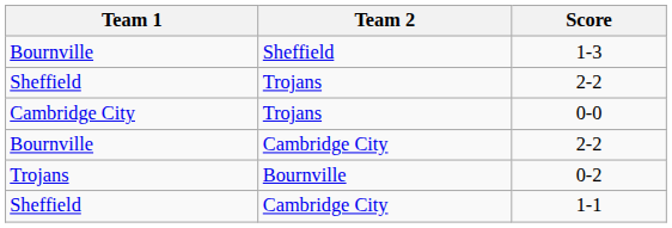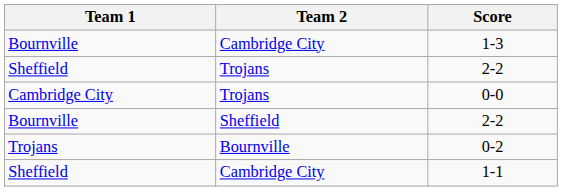1-3 | Team 2: Sheffield -> Cambridge City
Bournville / 2-2 | Team 2: Cambridge City -> Sheffield
